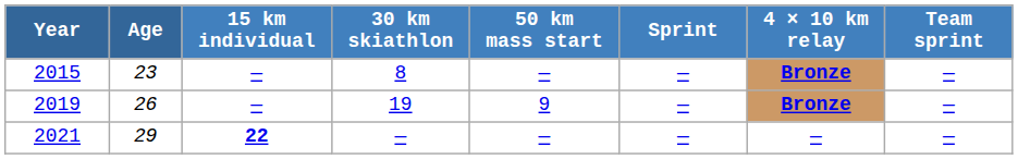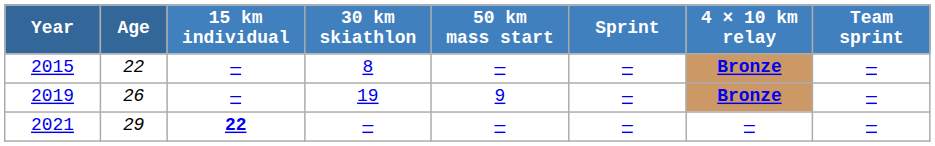2015 | Age: 23 -> 22
